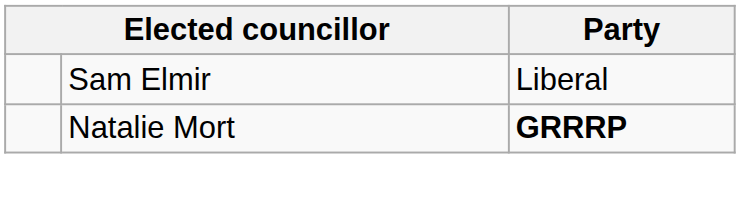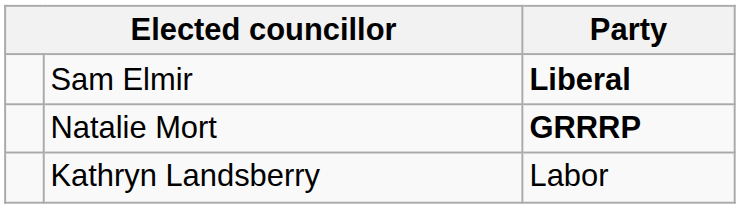Sam Elmir | Party: normal -> bold
+ row: Kathryn Landsberry | Labor
